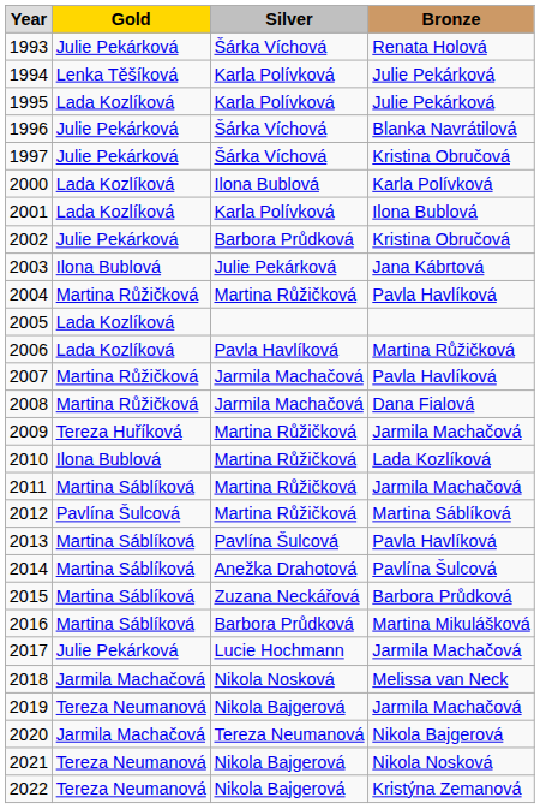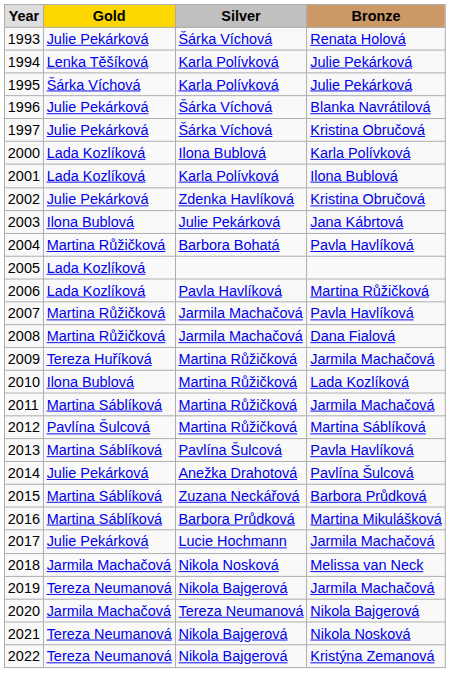1995 | Gold: Lada Kozlíková -> Šárka Víchová
2002 | Silver: Barbora Průdková -> Zdenka Havlíková
2004 | Silver: Martina Růžičková -> Barbora Bohatá
2014 | Gold: Martina Sáblíková -> Julie Pekárková
